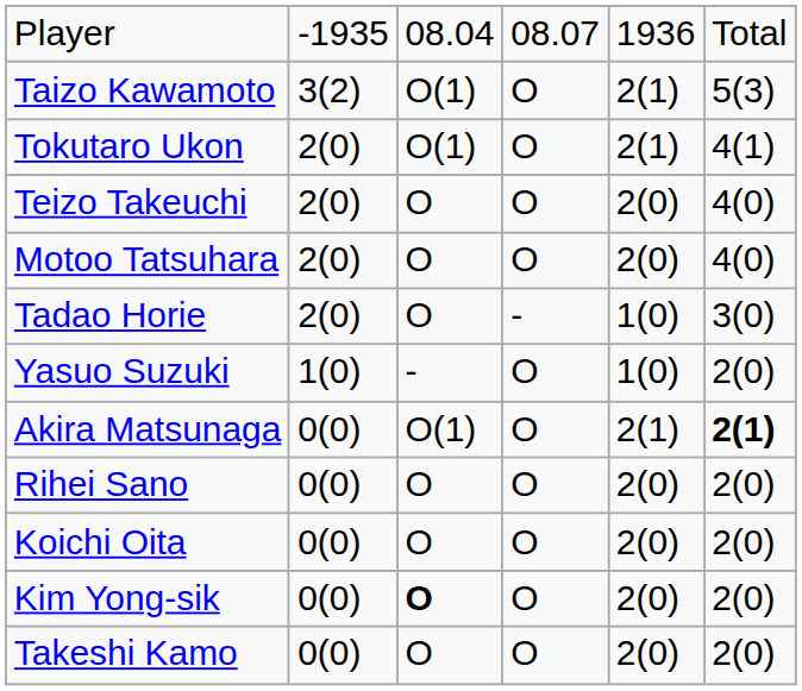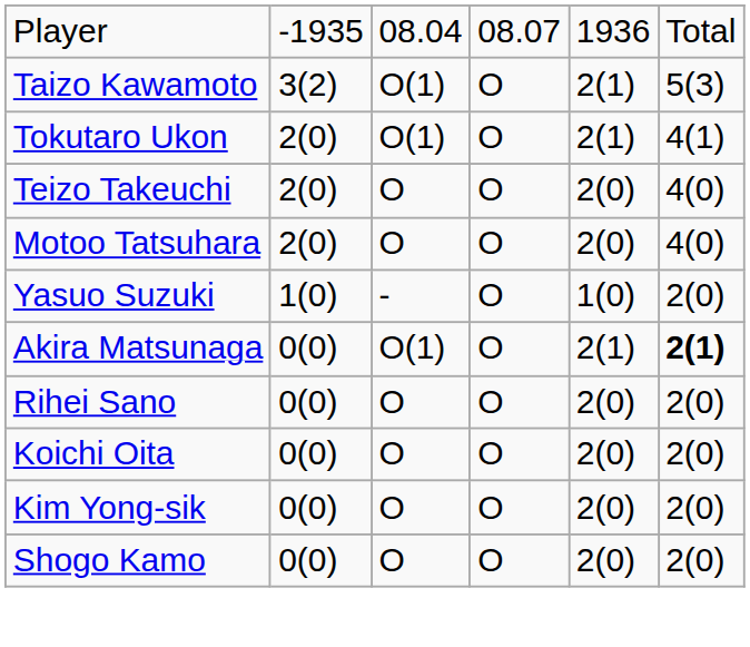- row: Tadao Horie | 2(0) | O | - | 1(0) | 3(0)
Kim Yong-sik | column 3: bold -> normal
- row: Takeshi Kamo | 0(0) | O | O | 2(0) | 2(0)
+ row: Shogo Kamo | 0(0) | O | O | 2(0) | 2(0)
